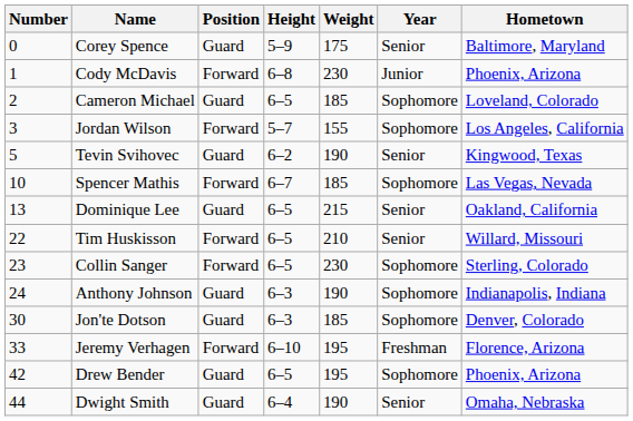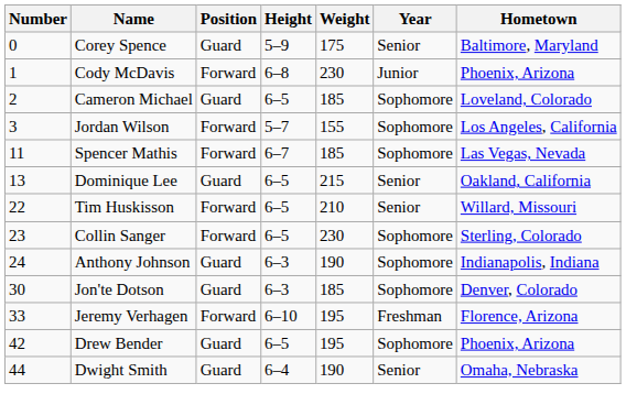- row: 5 | Tevin Svihovec | Guard | 6–2 | 190 | Senior | Kingwood, Texas
Spencer Mathis | Number: 10 -> 11
